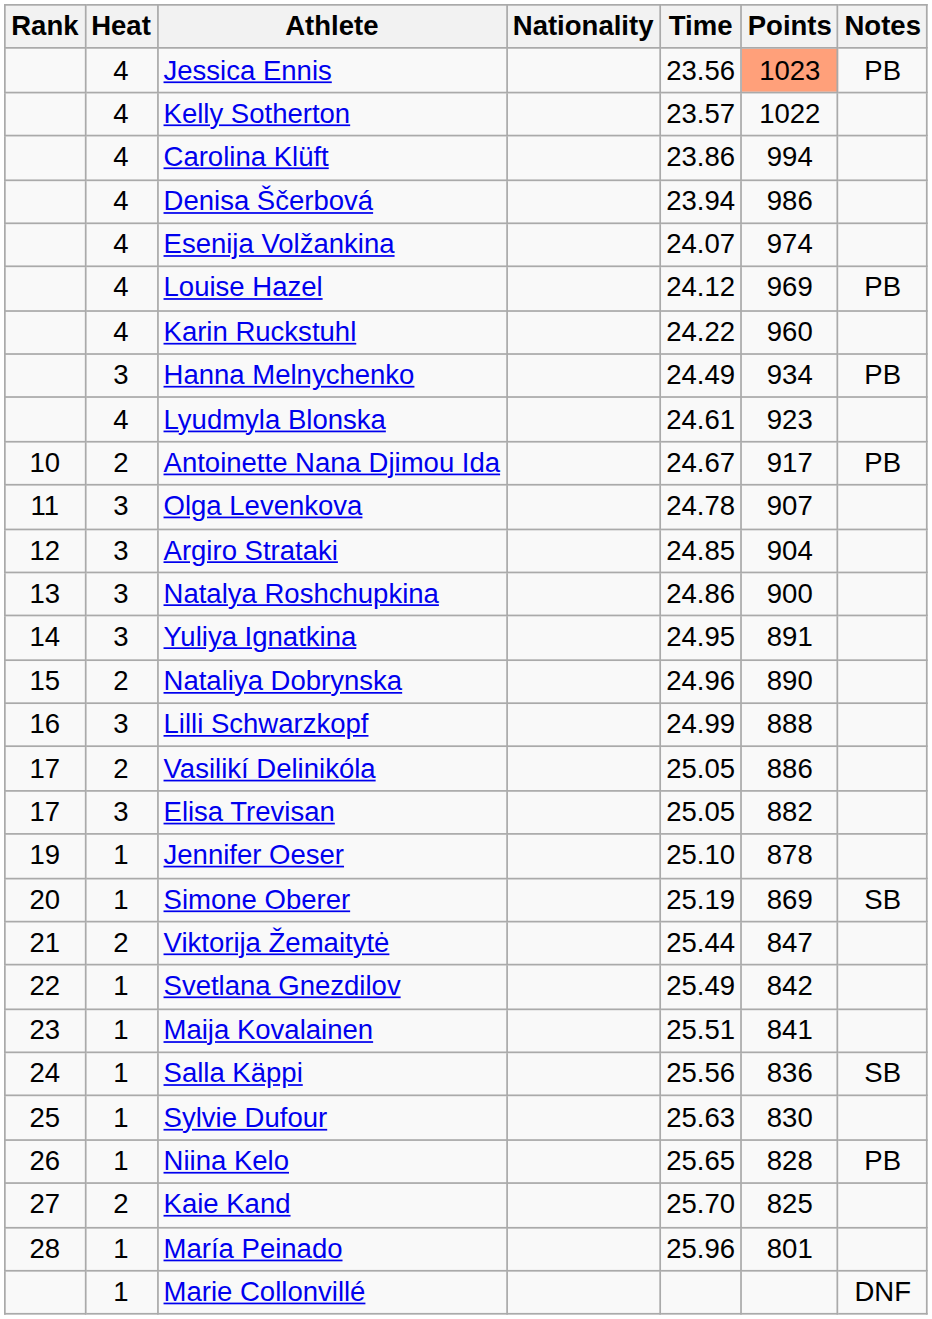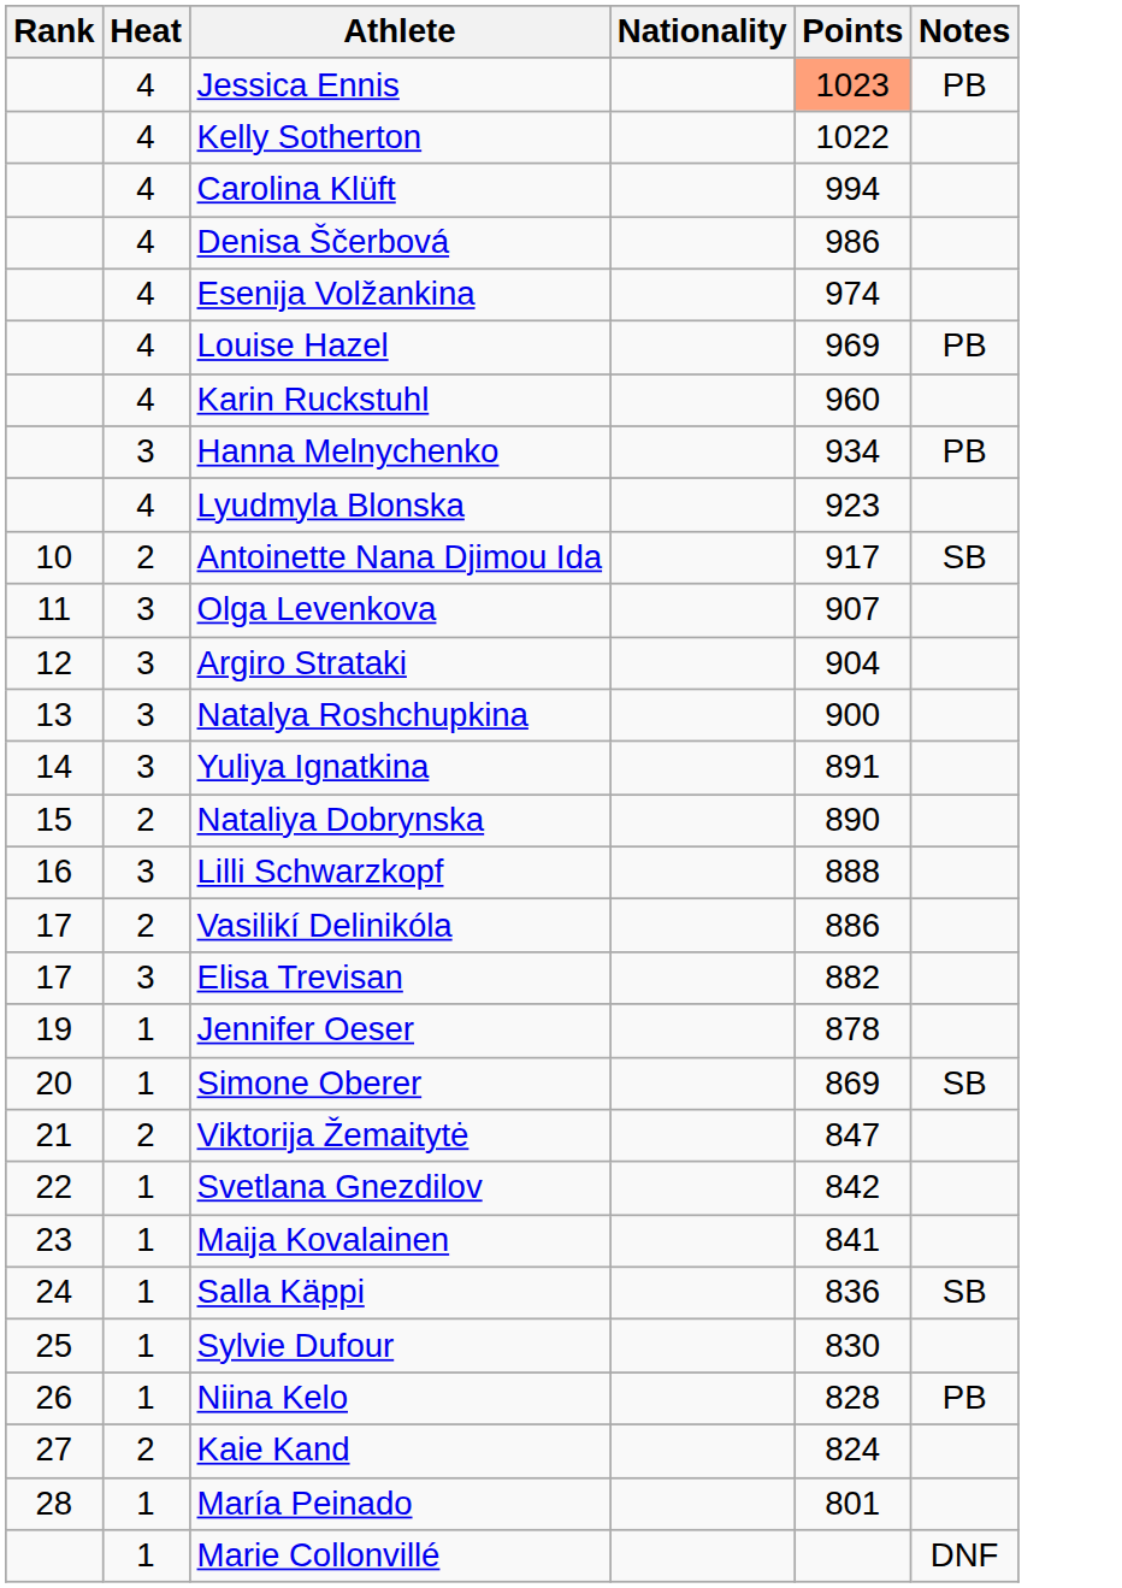- column: Time | 23.56 | 23.57 | 23.86 | 23.94 | 24.07 | 24.12 | 24.22 | 24.49 | 24.61 | 24.67 | 24.78 | 24.85 | 24.86 | 24.95 | 24.96 | 24.99 | 25.05 | 25.05 | 25.10 | 25.19 | 25.44 | 25.49 | 25.51 | 25.56 | 25.63 | 25.65 | 25.70 | 25.96
Antoinette Nana Djimou Ida | Notes: PB -> SB
Kaie Kand | Points: 825 -> 824
